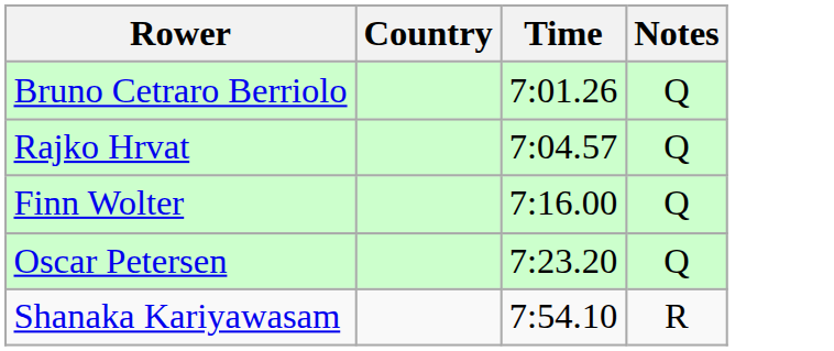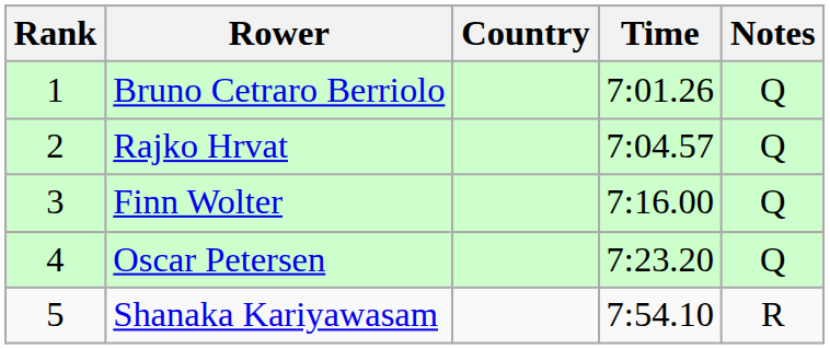+ column: Rank | 1 | 2 | 3 | 4 | 5
